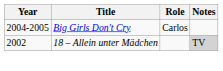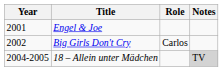+ row: 2001 | Engel & Joe
Big Girls Don't Cry | Year: 2004-2005 -> 2002
18 – Allein unter Mädchen | Year: 2002 -> 2004-2005
